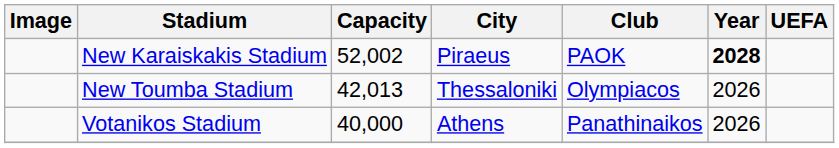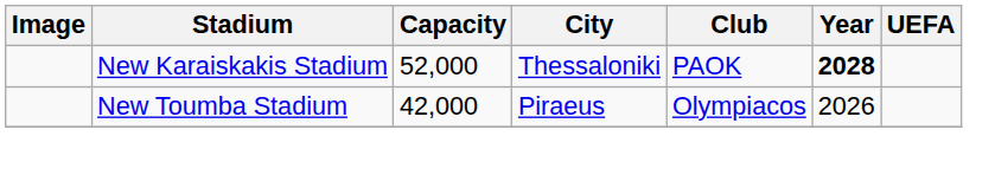New Karaiskakis Stadium | Capacity: 52,002 -> 52,000
New Karaiskakis Stadium | City: Piraeus -> Thessaloniki
New Toumba Stadium | Capacity: 42,013 -> 42,000
New Toumba Stadium | City: Thessaloniki -> Piraeus
- row: Votanikos Stadium | 40,000 | Athens | Panathinaikos | 2026
